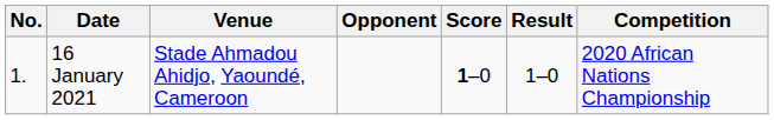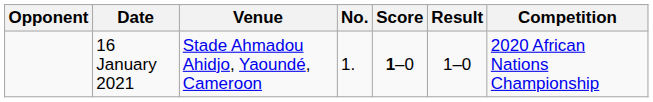columns swapped: No. <-> Opponent
